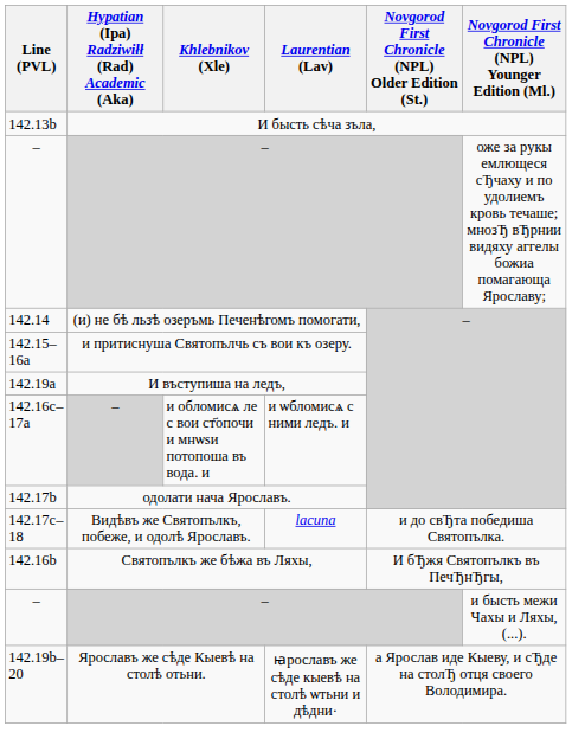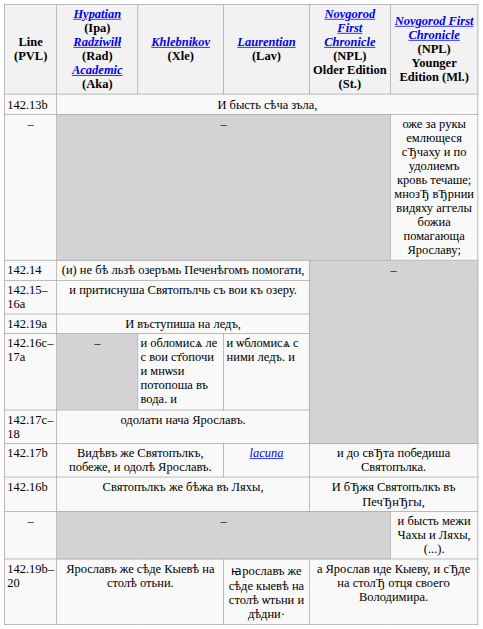одолати нача Ярославъ. | Line (PVL): 142.17b -> 142.17c–18
Видѣвъ же Святопълкъ, побеже, и одолѣ Ярославъ. | Line (PVL): 142.17c–18 -> 142.17b
